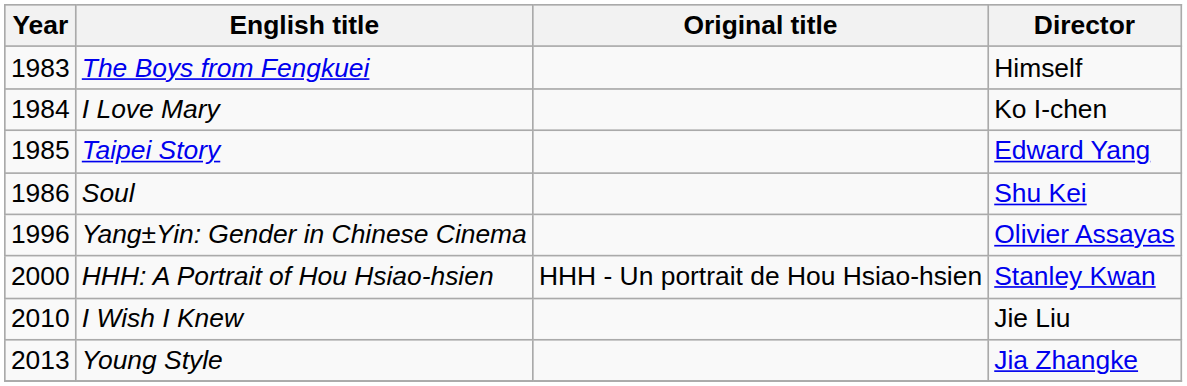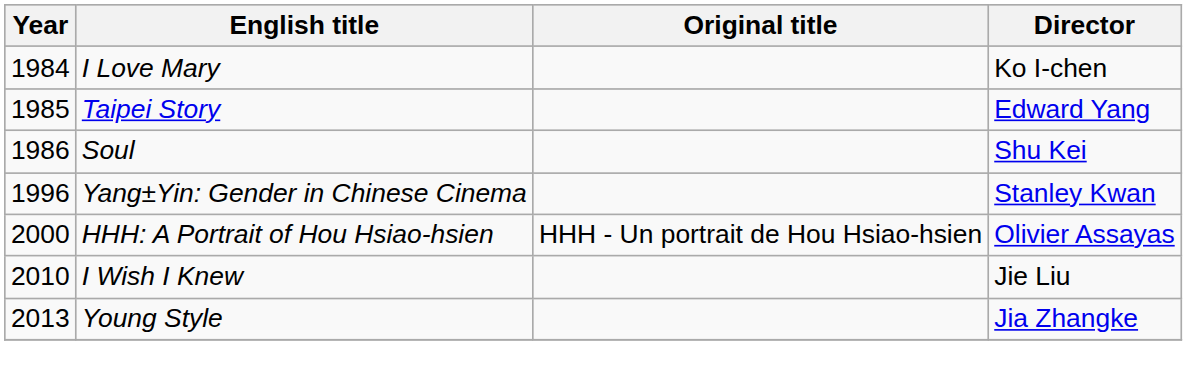- row: 1983 | The Boys from Fengkuei | Himself
Yang±Yin: Gender in Chinese Cinema | Director: Olivier Assayas -> Stanley Kwan
HHH: A Portrait of Hou Hsiao-hsien | Director: Stanley Kwan -> Olivier Assayas
